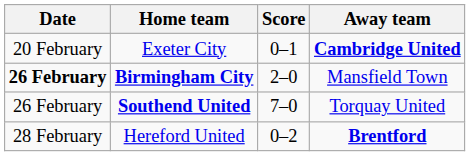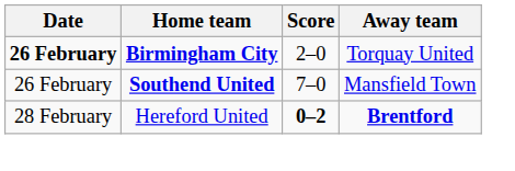- row: 20 February | Exeter City | 0–1 | Cambridge United
Birmingham City | Away team: Mansfield Town -> Torquay United
Southend United | Away team: Torquay United -> Mansfield Town
Hereford United | Score: normal -> bold
